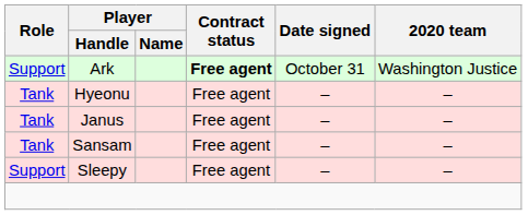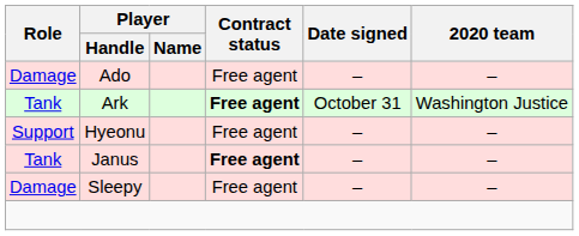+ row: Damage | Ado | Free agent | – | –
Ark | Role: Support -> Tank
Hyeonu | Role: Tank -> Support
Janus | Contract status: normal -> bold
- row: Tank | Sansam | Free agent | – | –
Sleepy | Role: Support -> Damage
